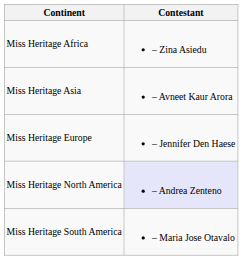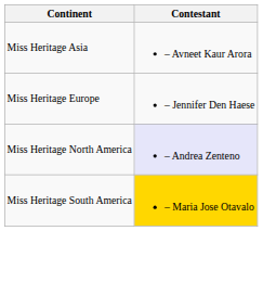- row: Miss Heritage Africa | – Zina Asiedu
Miss Heritage South America | Contestant: no background -> gold background
